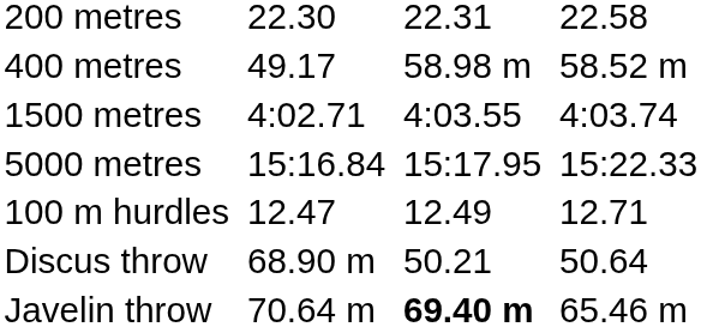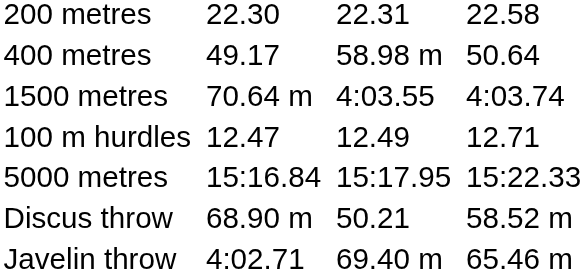400 metres | column 7: 58.52 m -> 50.64
1500 metres | column 3: 4:02.71 -> 70.64 m
rows swapped: 5000 metres <-> 100 m hurdles
Discus throw | column 7: 50.64 -> 58.52 m
Javelin throw | column 3: 70.64 m -> 4:02.71
Javelin throw | column 5: bold -> normal
